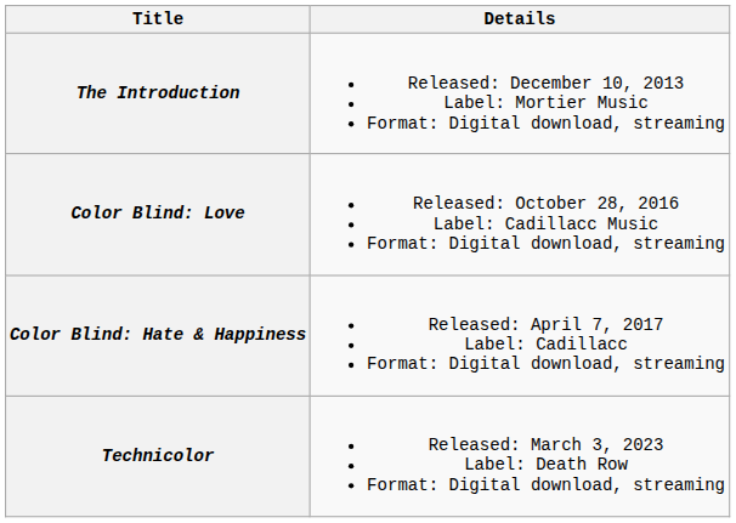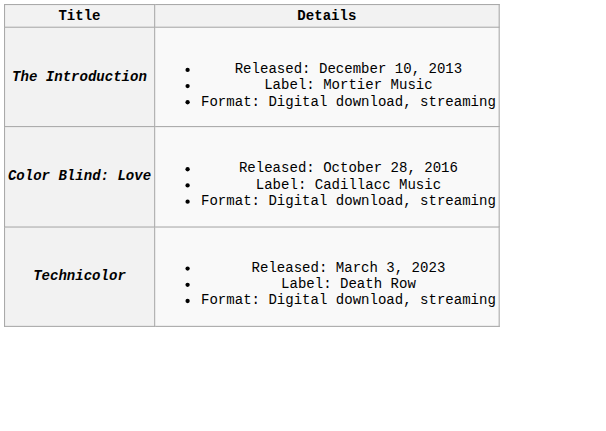- row: Color Blind: Hate & Happiness | Released: April 7, 2017 Label: Cadillacc Format: Digital download, streaming
